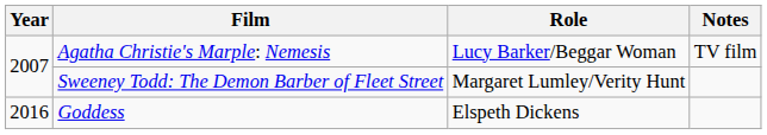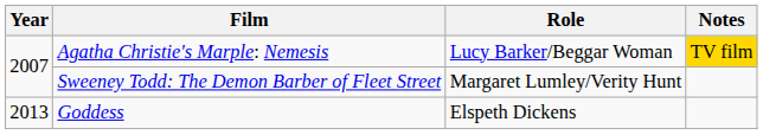Agatha Christie's Marple: Nemesis | Notes: no background -> gold background
Goddess | Year: 2016 -> 2013
